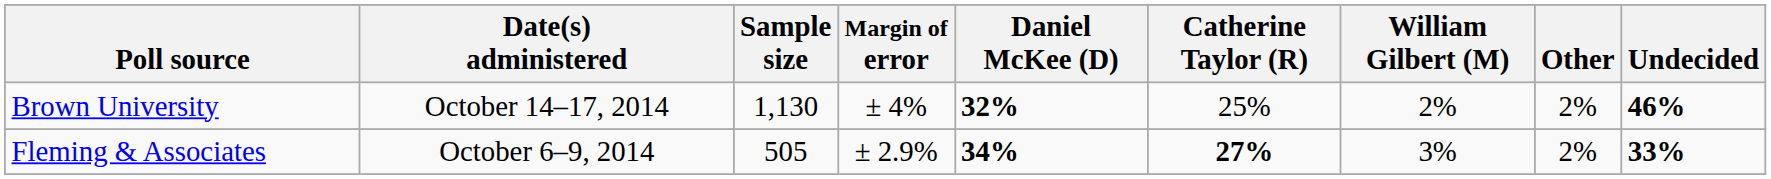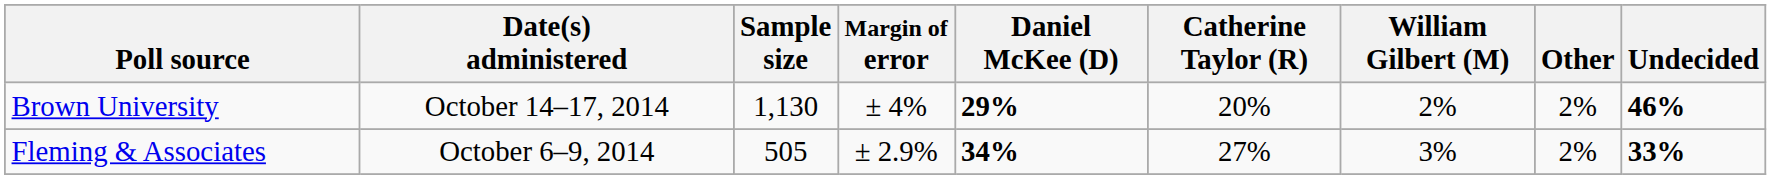Brown University | Daniel McKee (D): 32% -> 29%
Brown University | Catherine Taylor (R): 25% -> 20%
Fleming & Associates | Catherine Taylor (R): bold -> normal
